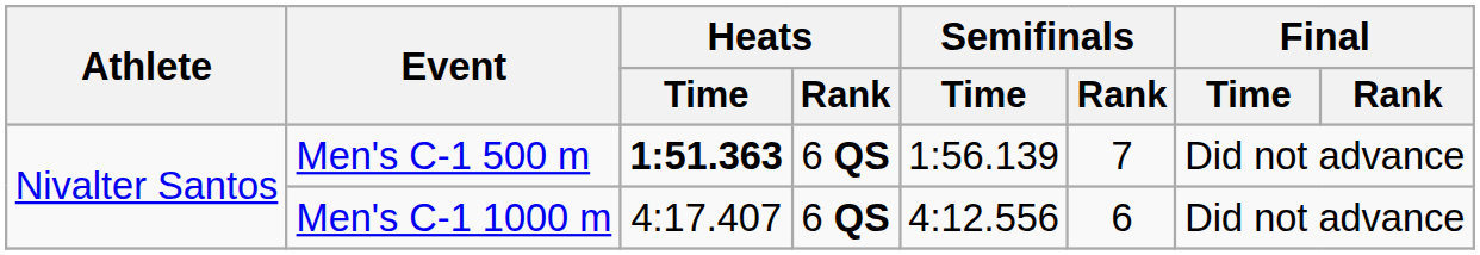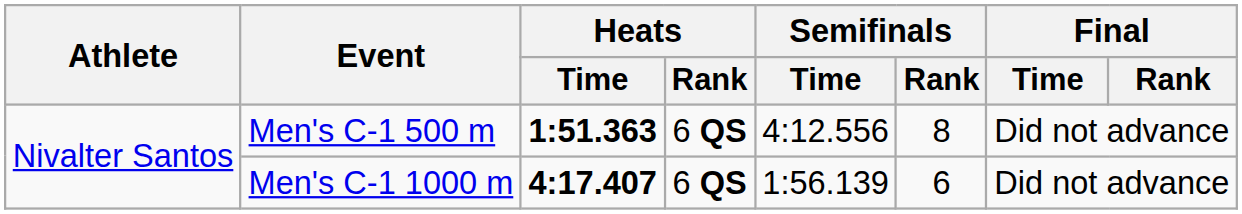Men's C-1 500 m | Semifinals / Time: 1:56.139 -> 4:12.556
Men's C-1 500 m | Semifinals / Rank: 7 -> 8
Men's C-1 1000 m | Heats / Time: normal -> bold
Men's C-1 1000 m | Semifinals / Time: 4:12.556 -> 1:56.139
